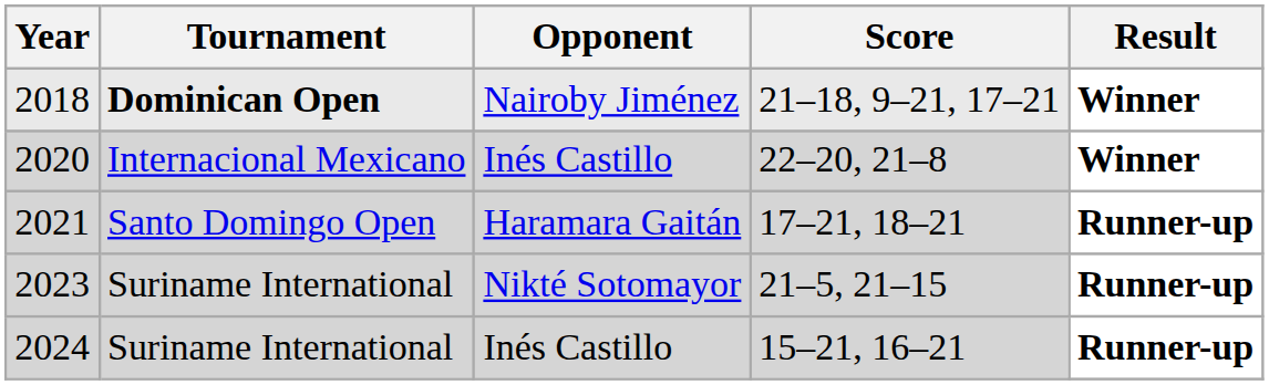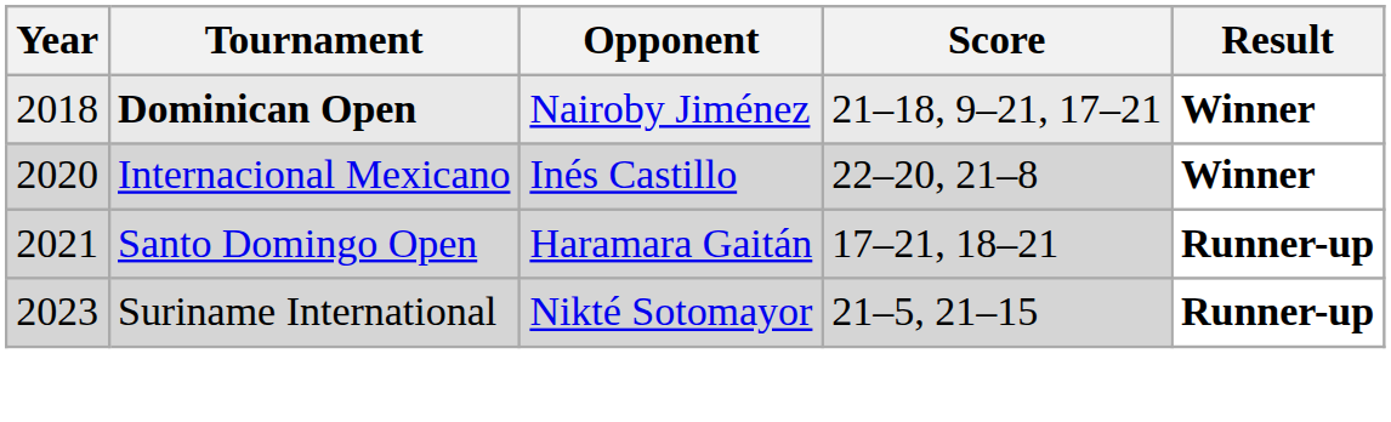- row: 2024 | Suriname International | Inés Castillo | 15–21, 16–21 | Runner-up
